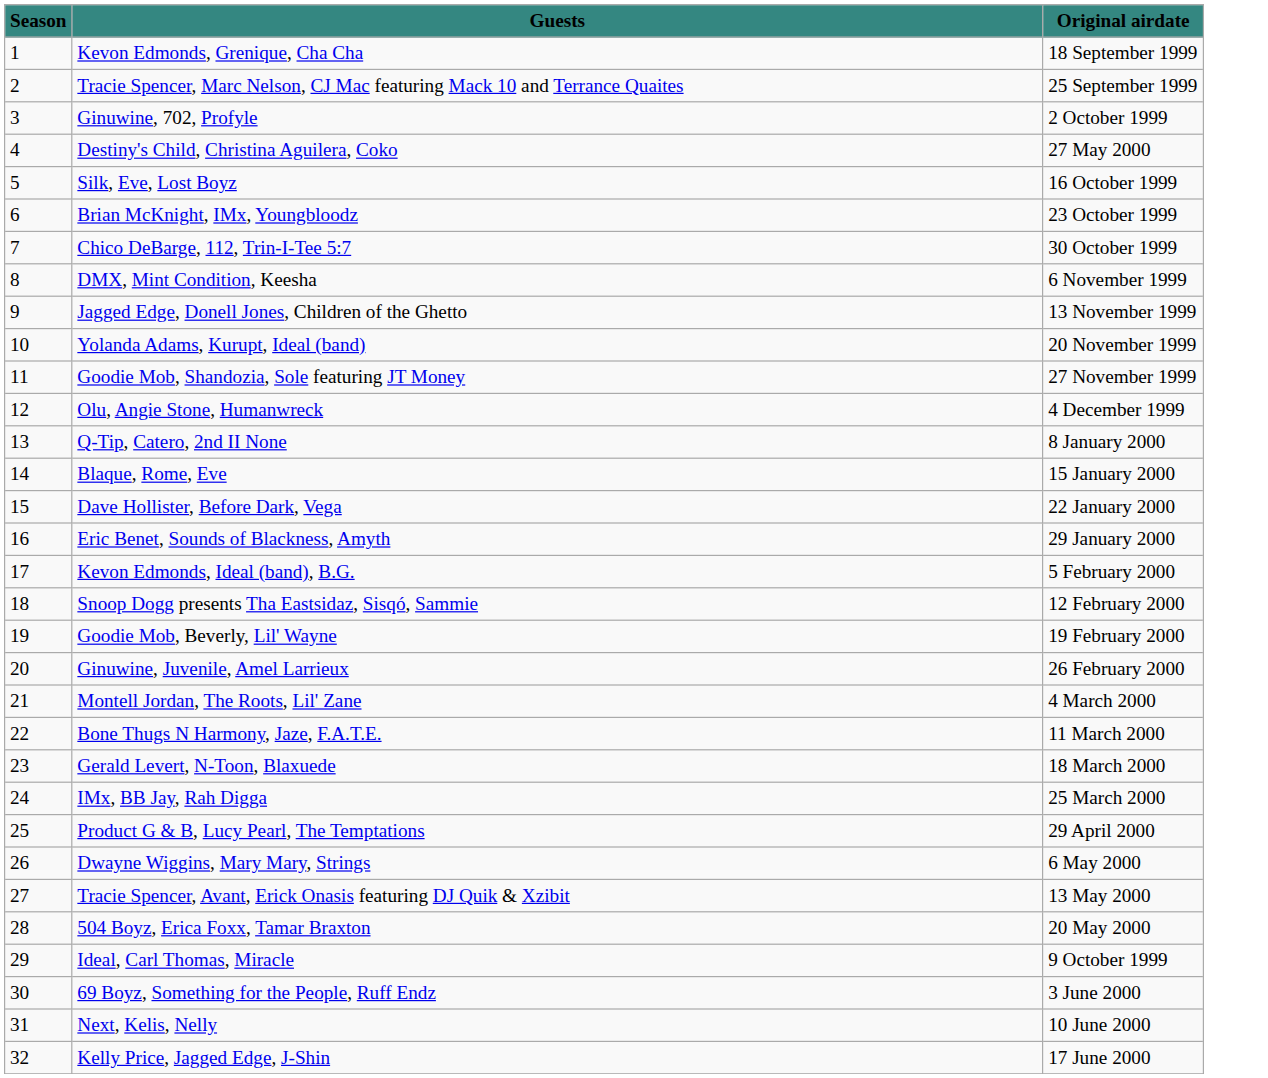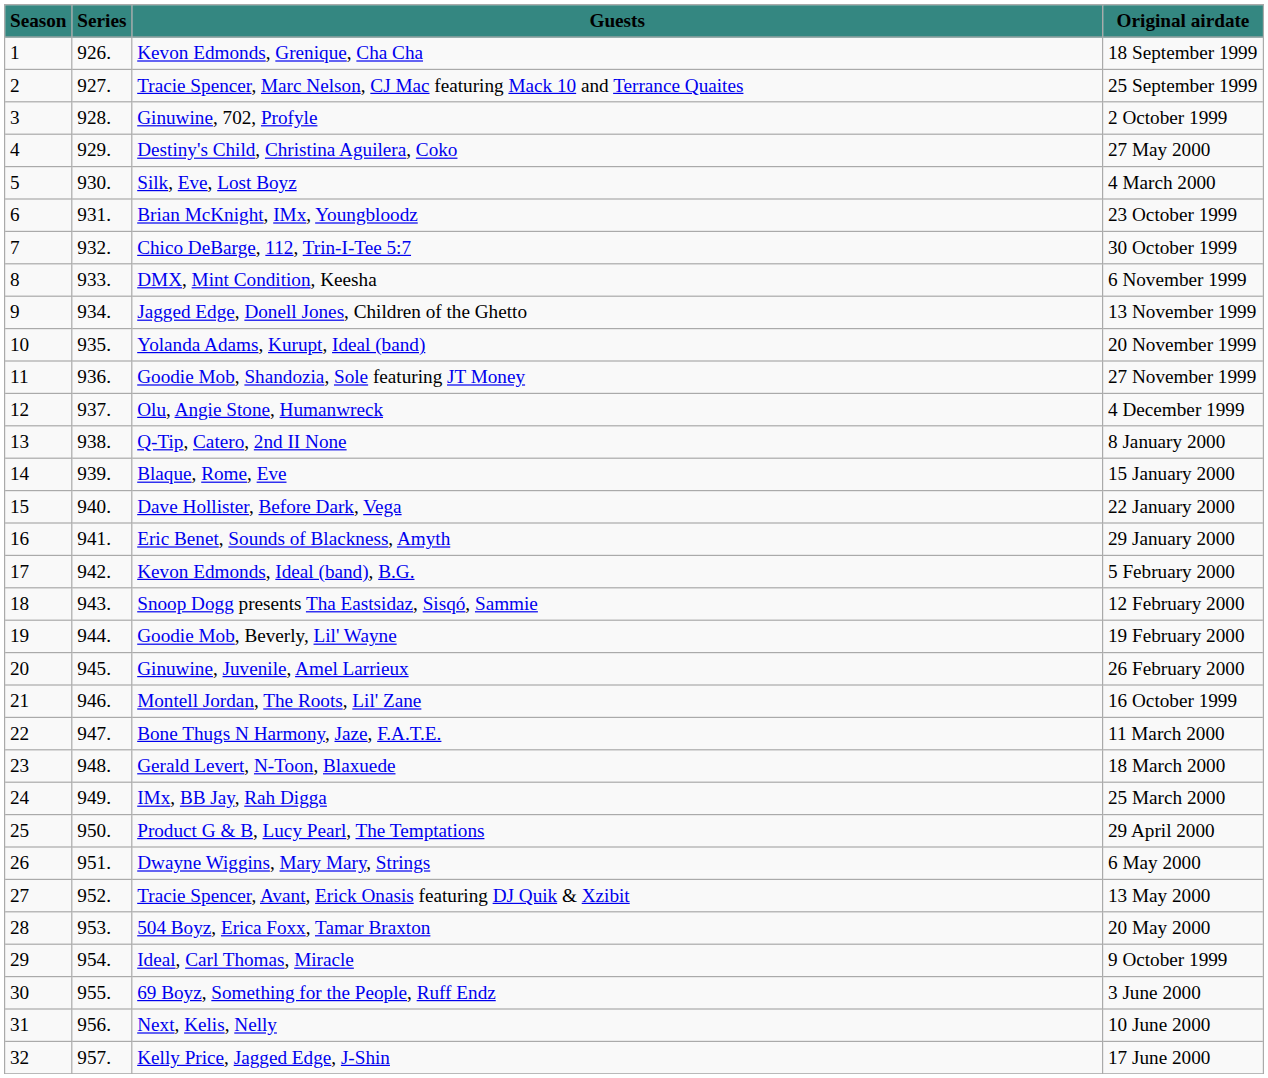+ column: Series | 926. | 927. | 928. | 929. | 930. | 931. | 932. | 933. | 934. | 935. | 936. | 937. | 938. | 939. | 940. | 941. | 942. | 943. | 944. | 945. | 946. | 947. | 948. | 949. | 950. | 951. | 952. | 953. | 954. | 955. | 956. | 957.
Silk, Eve, Lost Boyz | Original airdate: 16 October 1999 -> 4 March 2000
Montell Jordan, The Roots, Lil' Zane | Original airdate: 4 March 2000 -> 16 October 1999
